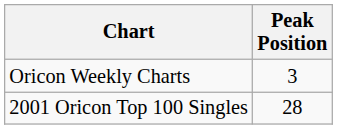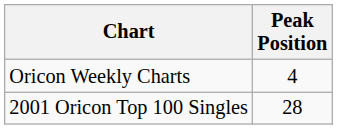Oricon Weekly Charts | Peak Position: 3 -> 4
